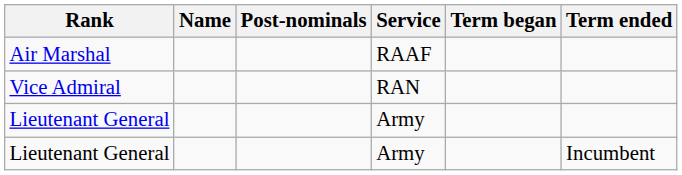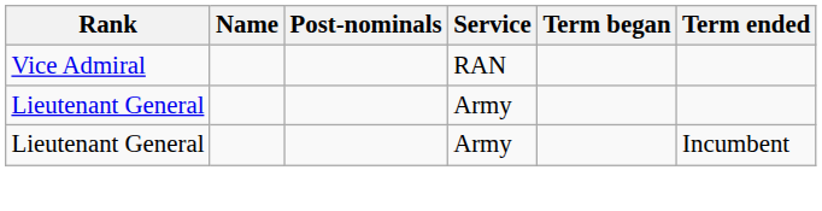- row: Air Marshal | RAAF
